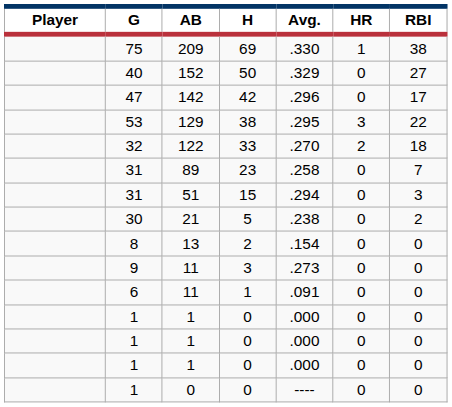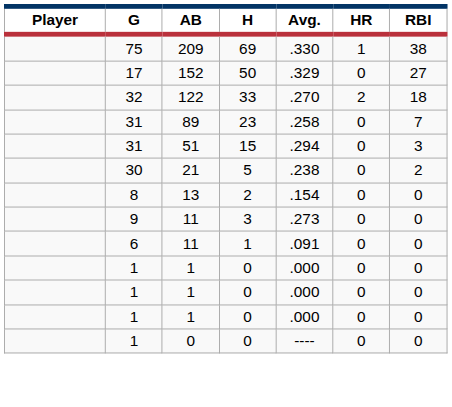152 | G: 40 -> 17
- row: 47 | 142 | 42 | .296 | 0 | 17
- row: 53 | 129 | 38 | .295 | 3 | 22
